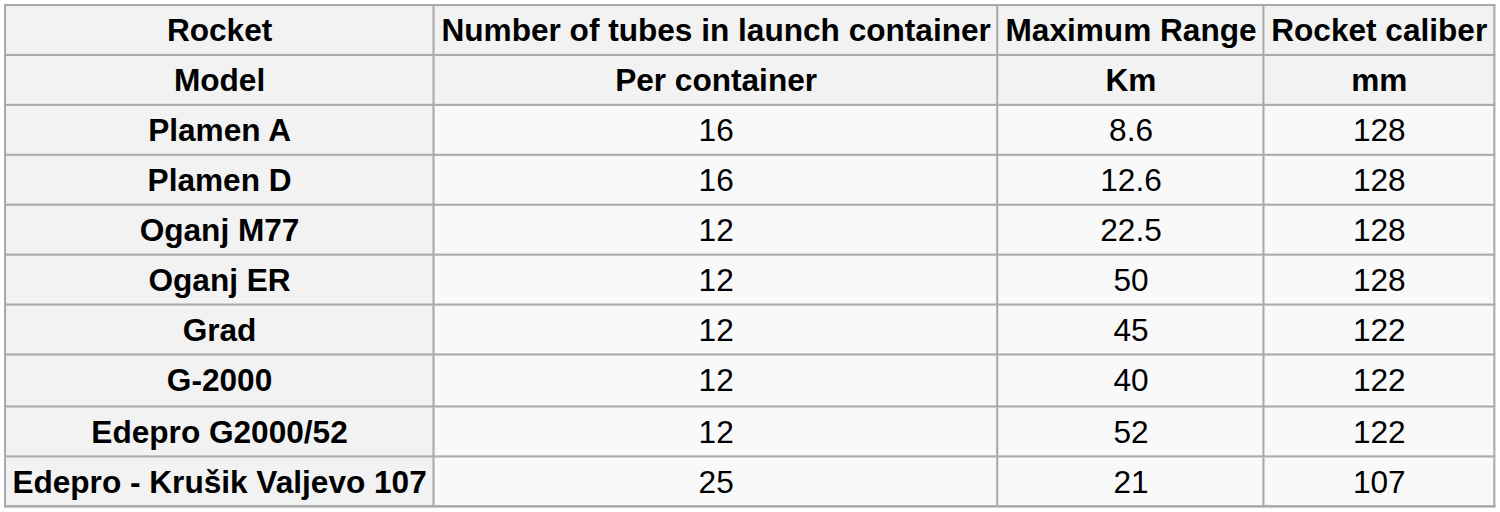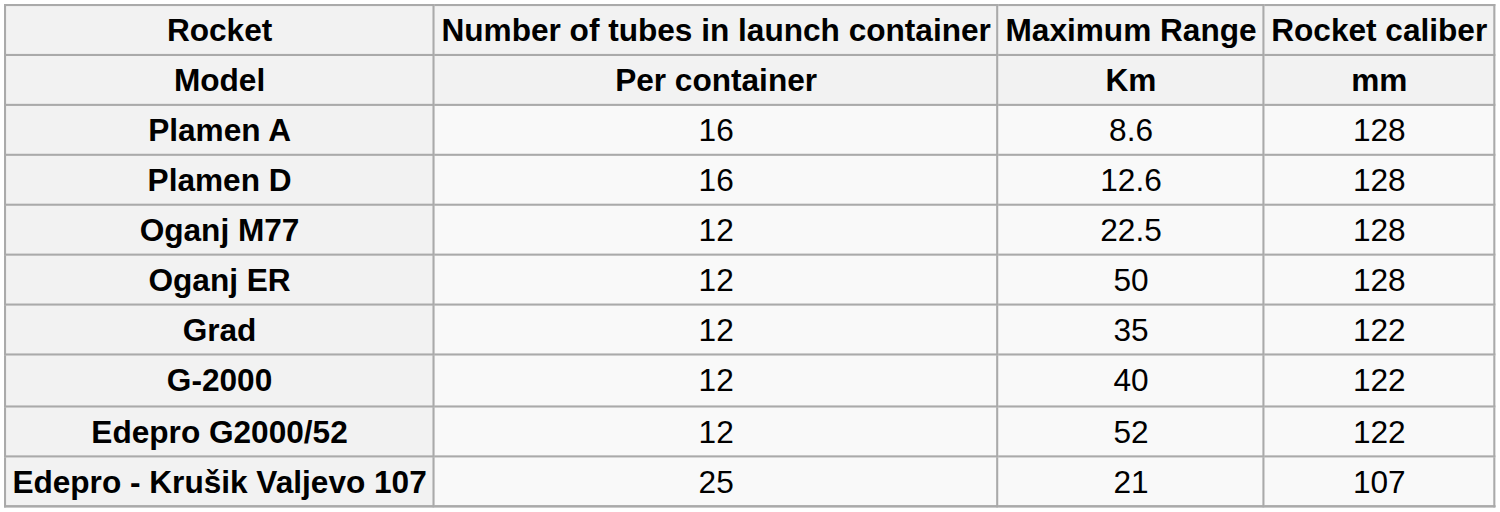Grad | Maximum Range / Km: 45 -> 35
